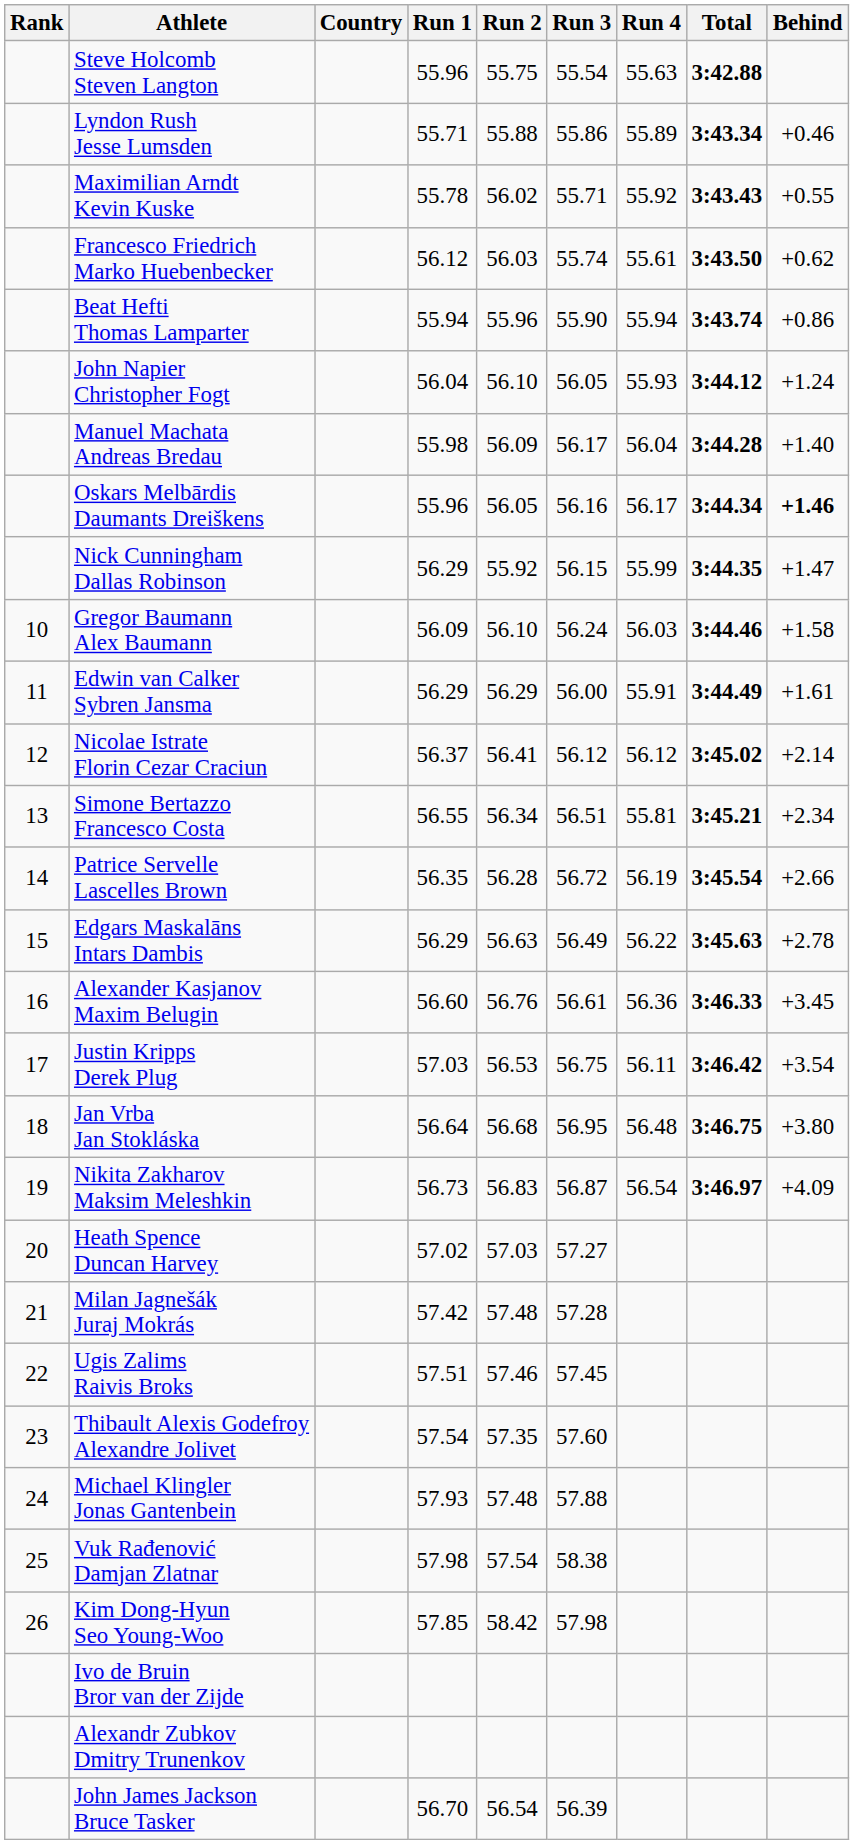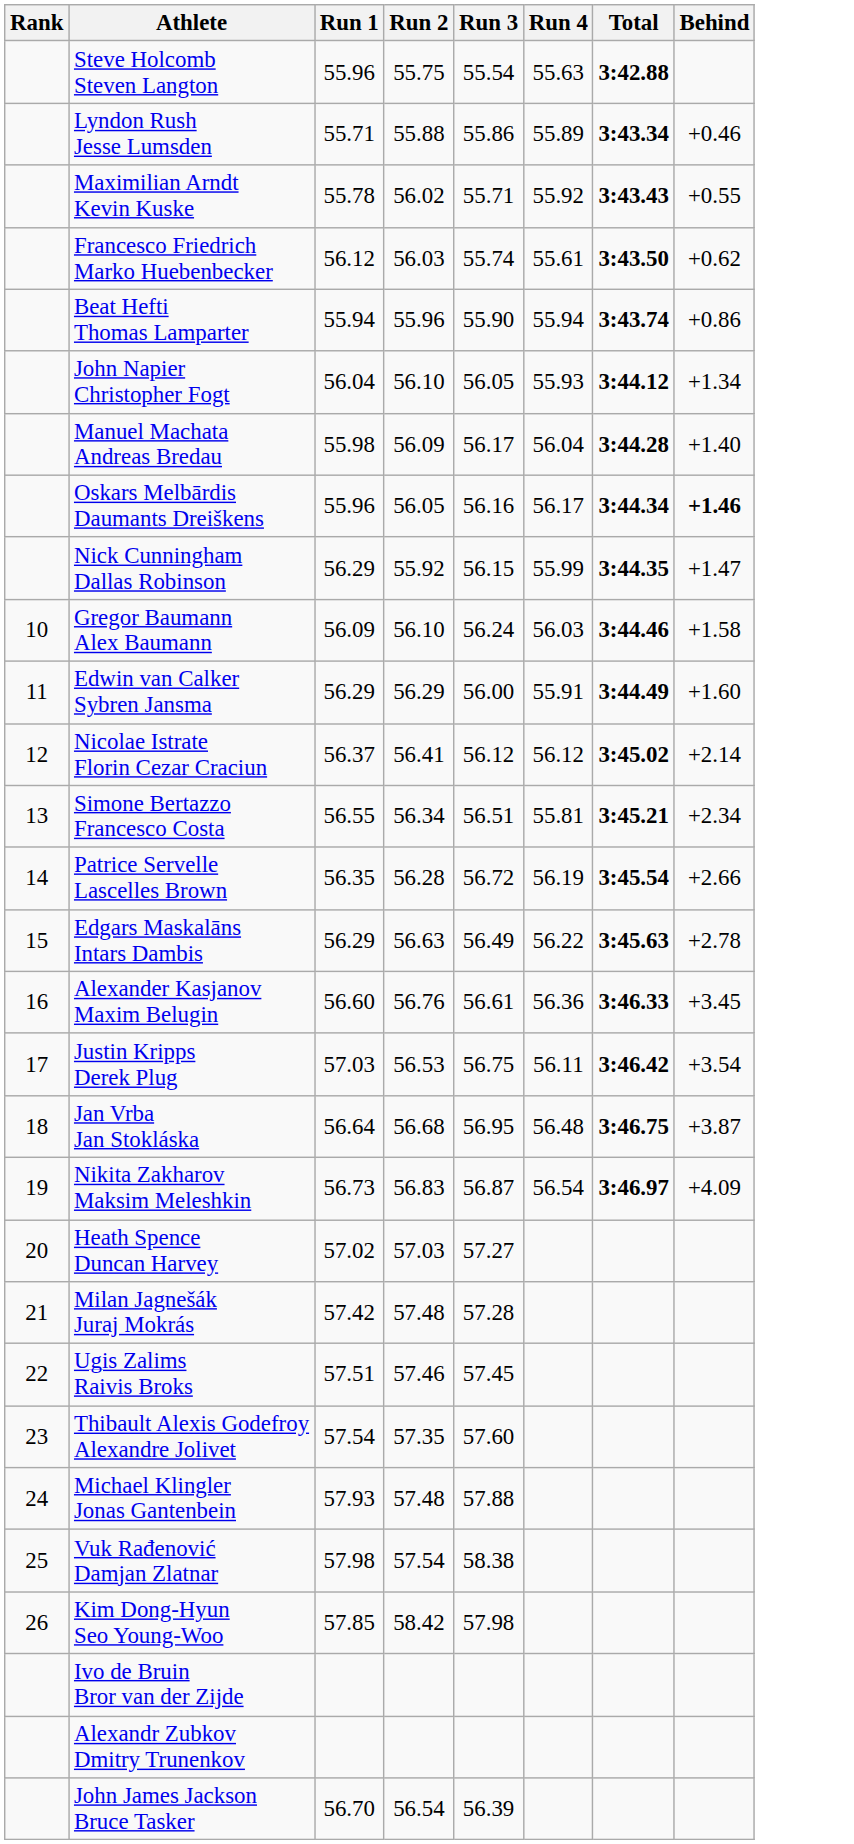- column: Country
John Napier Christopher Fogt | Behind: +1.24 -> +1.34
Edwin van Calker Sybren Jansma | Behind: +1.61 -> +1.60
Jan Vrba Jan Stokláska | Behind: +3.80 -> +3.87
